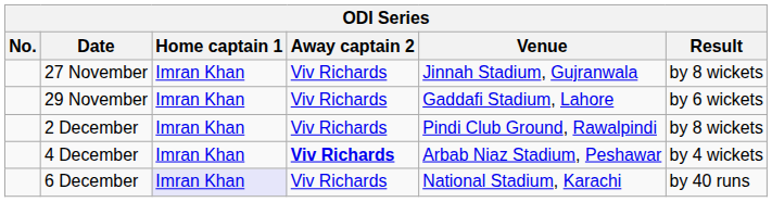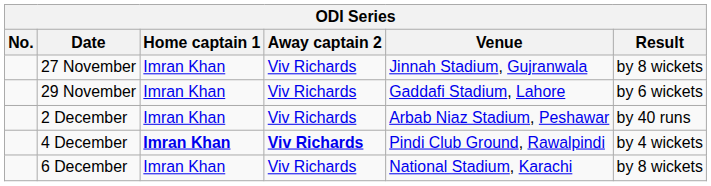2 December | Venue: Pindi Club Ground, Rawalpindi -> Arbab Niaz Stadium, Peshawar
2 December | Result: by 8 wickets -> by 40 runs
4 December | Home captain 1: normal -> bold
4 December | Venue: Arbab Niaz Stadium, Peshawar -> Pindi Club Ground, Rawalpindi
6 December | Home captain 1: lavender background -> no background
6 December | Result: by 40 runs -> by 8 wickets
